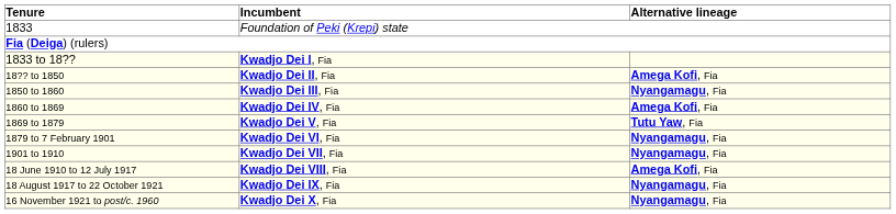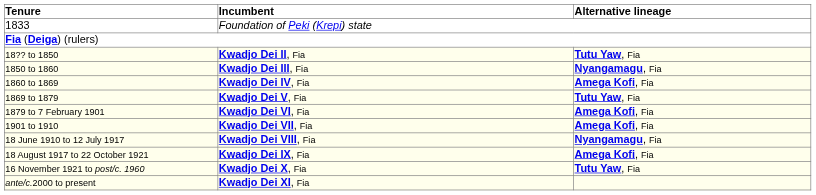- row: 1833 to 18?? | Kwadjo Dei I, Fia
18?? to 1850 | Alternative lineage: Amega Kofi, Fia -> Tutu Yaw, Fia
1879 to 7 February 1901 | Alternative lineage: Nyangamagu, Fia -> Amega Kofi, Fia
1901 to 1910 | Alternative lineage: Nyangamagu, Fia -> Amega Kofi, Fia
18 June 1910 to 12 July 1917 | Alternative lineage: Amega Kofi, Fia -> Nyangamagu, Fia
18 August 1917 to 22 October 1921 | Alternative lineage: Nyangamagu, Fia -> Amega Kofi, Fia
16 November 1921 to post/c. 1960 | Alternative lineage: Nyangamagu, Fia -> Tutu Yaw, Fia
+ row: ante/c.2000 to present | Kwadjo Dei XI, Fia
